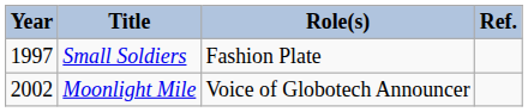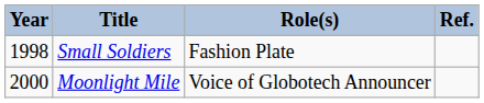Small Soldiers | Year: 1997 -> 1998
Moonlight Mile | Year: 2002 -> 2000
